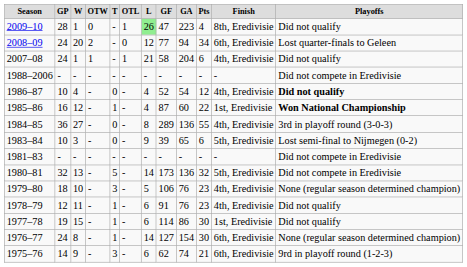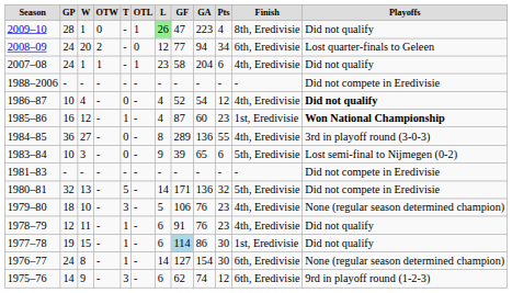2007–08 | column 7: 21 -> 23
1985–86 | column 10: 22 -> 23
1980–81 | column 8: 173 -> 171
1977–78 | column 8: no background -> lightblue background
1975–76 | column 10: 21 -> 12
